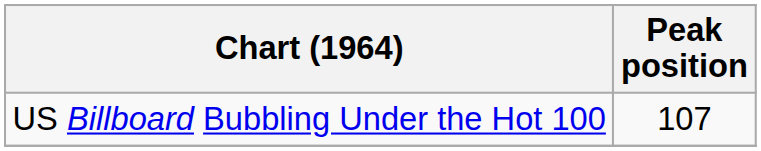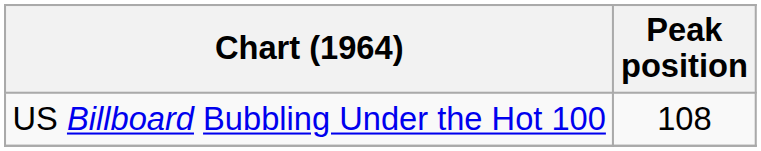US Billboard Bubbling Under the Hot 100 | Peak position: 107 -> 108
